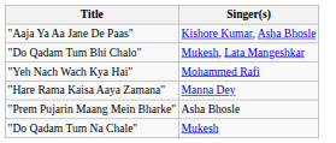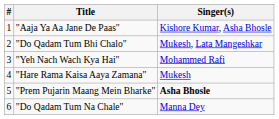+ column: # | 1 | 2 | 3 | 4 | 5 | 6
"Hare Rama Kaisa Aaya Zamana" | Singer(s): Manna Dey -> Mukesh
"Prem Pujarin Maang Mein Bharke" | Singer(s): normal -> bold
"Do Qadam Tum Na Chale" | Singer(s): Mukesh -> Manna Dey
